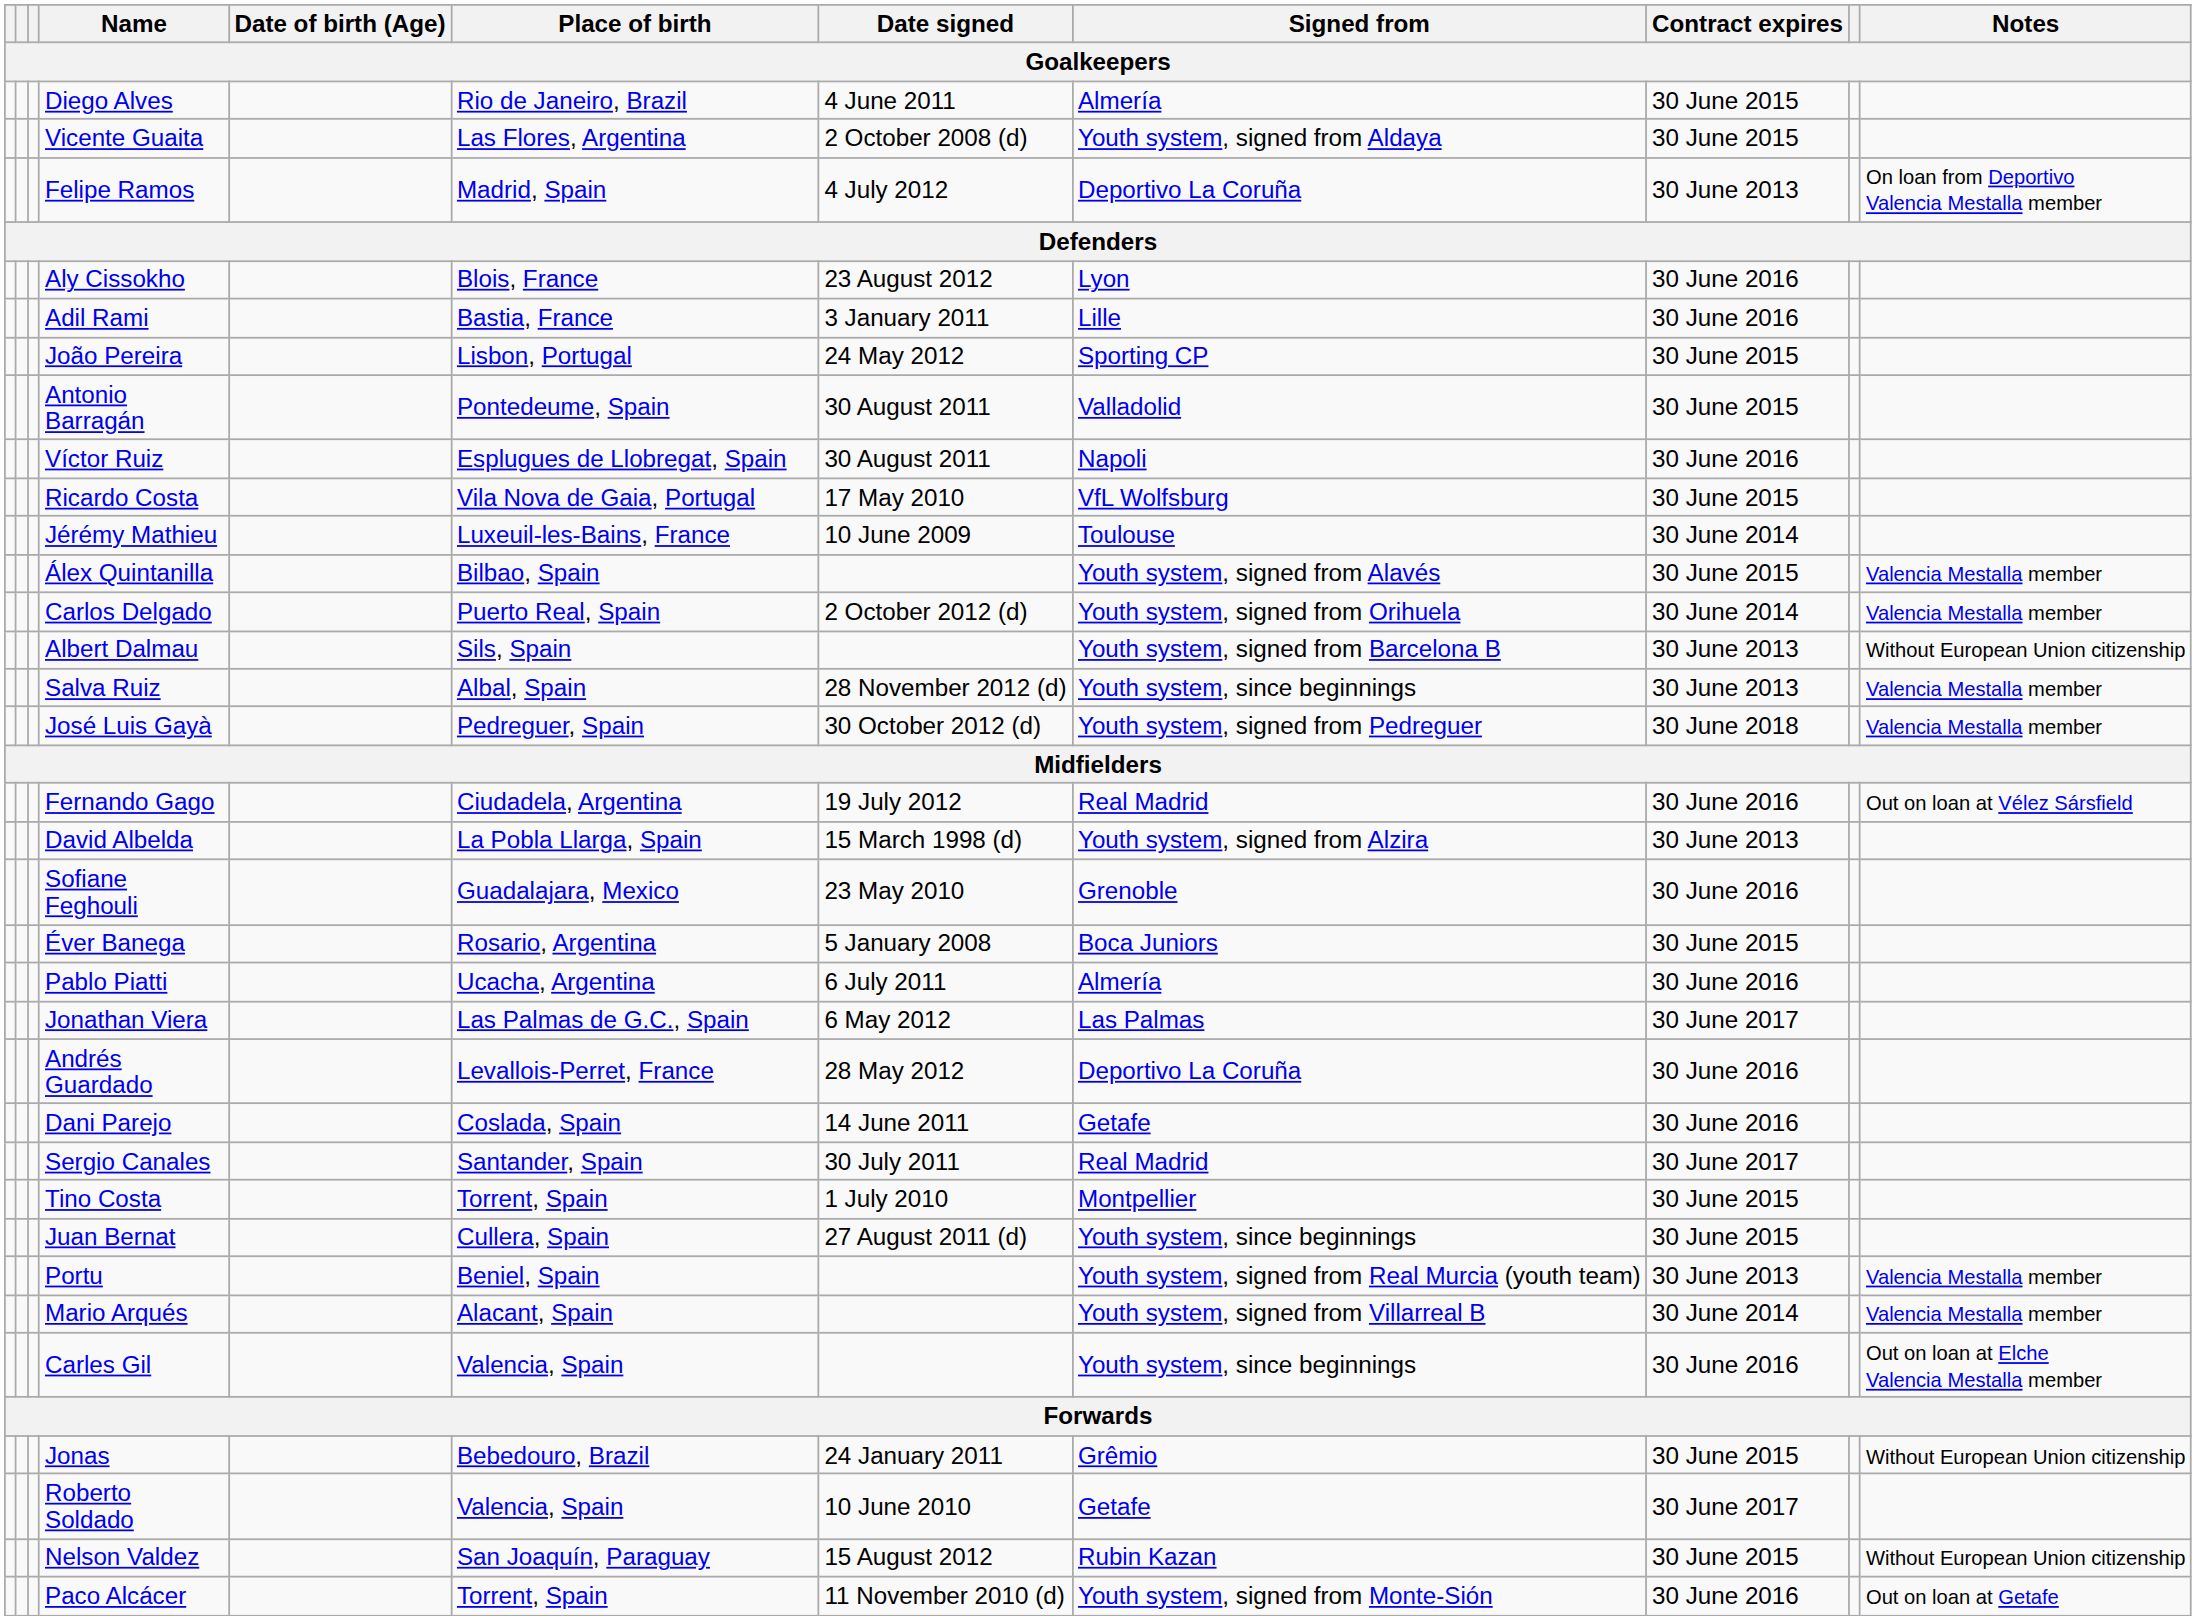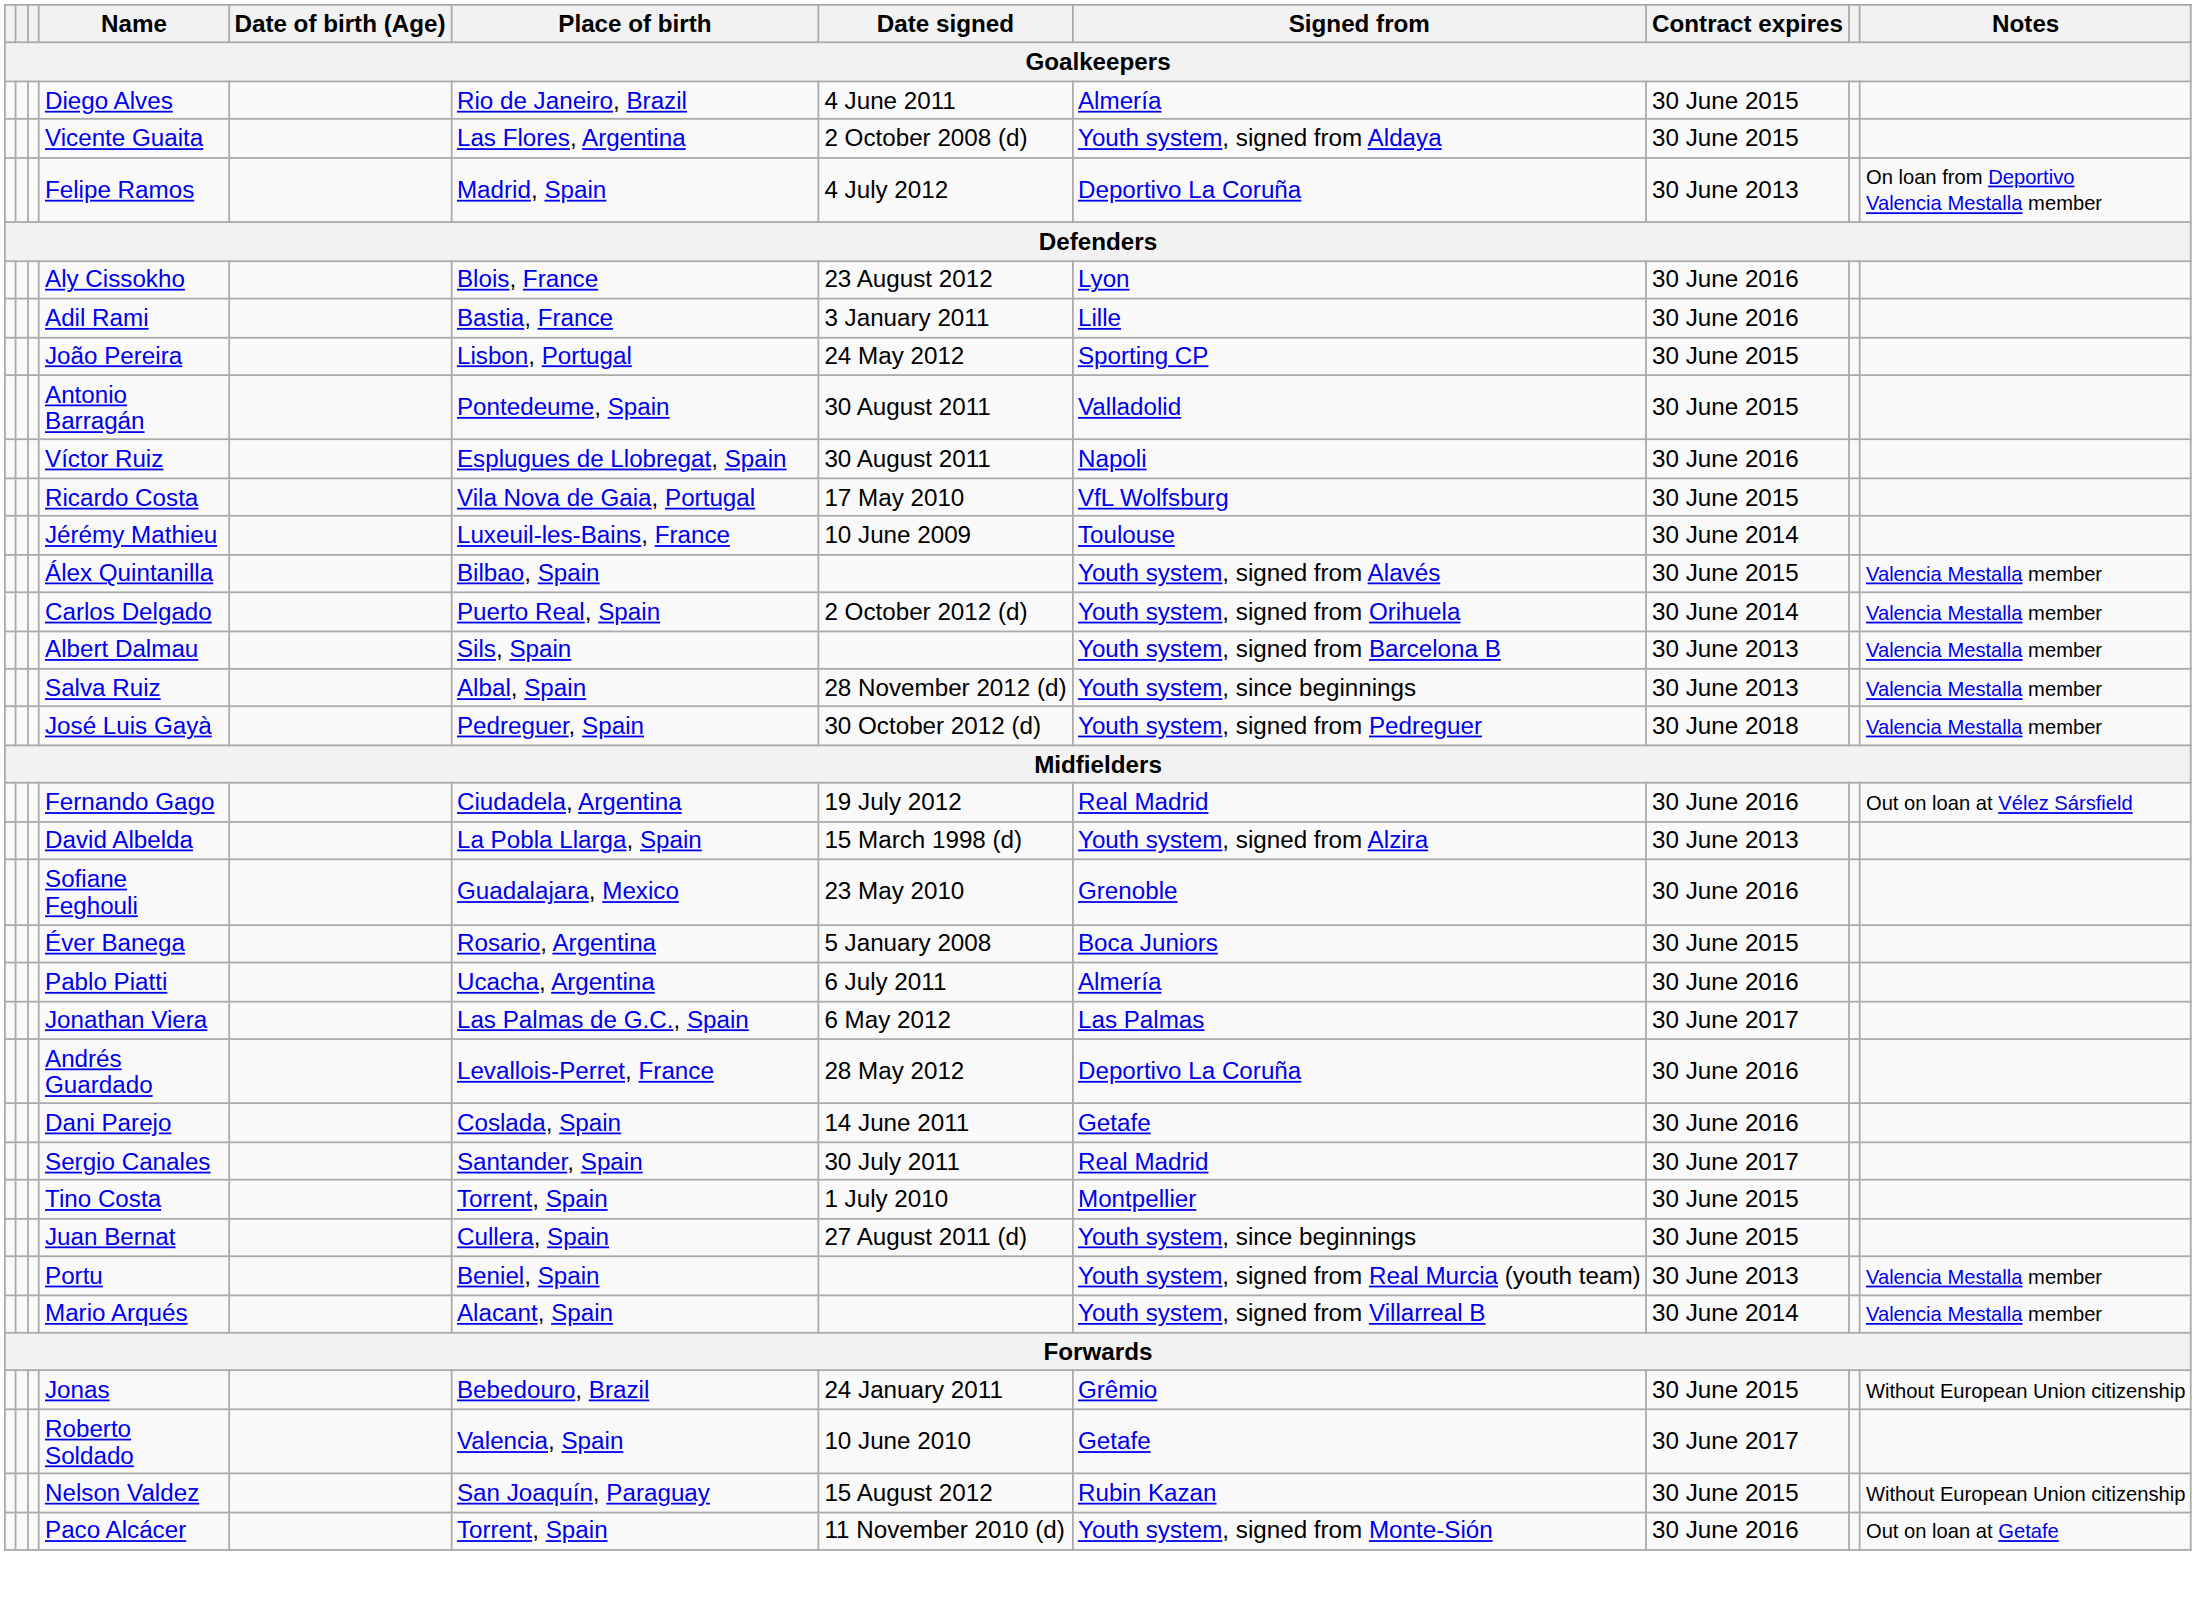Albert Dalmau | Notes: Without European Union citizenship -> Valencia Mestalla member
- row: Carles Gil | Valencia, Spain | Youth system, since beginnings | 30 June 2016 | Out on loan at Elche Valencia Mestalla member
